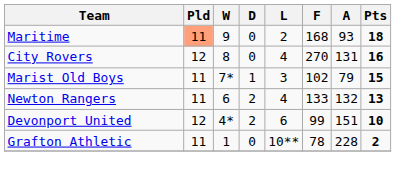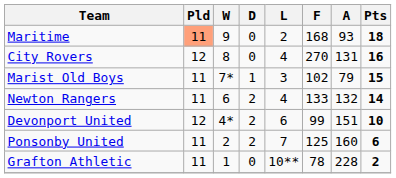Newton Rangers | Pts: 13 -> 14
+ row: Ponsonby United | 11 | 2 | 2 | 7 | 125 | 160 | 6
